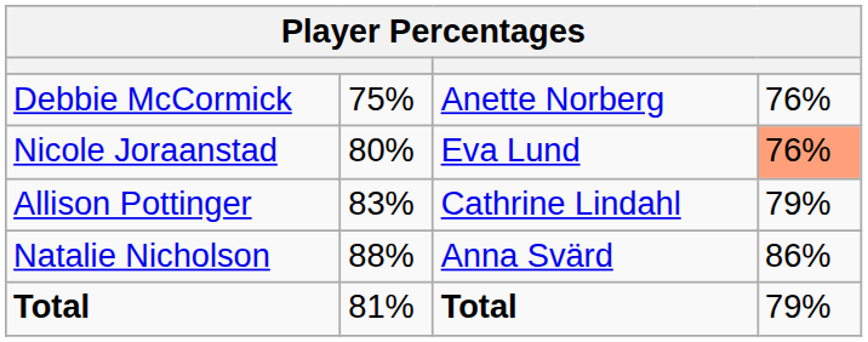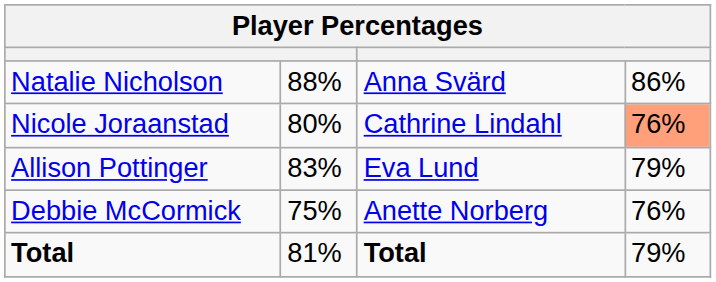rows swapped: Natalie Nicholson <-> Debbie McCormick
Nicole Joraanstad | column 3: Eva Lund -> Cathrine Lindahl
Allison Pottinger | column 3: Cathrine Lindahl -> Eva Lund
